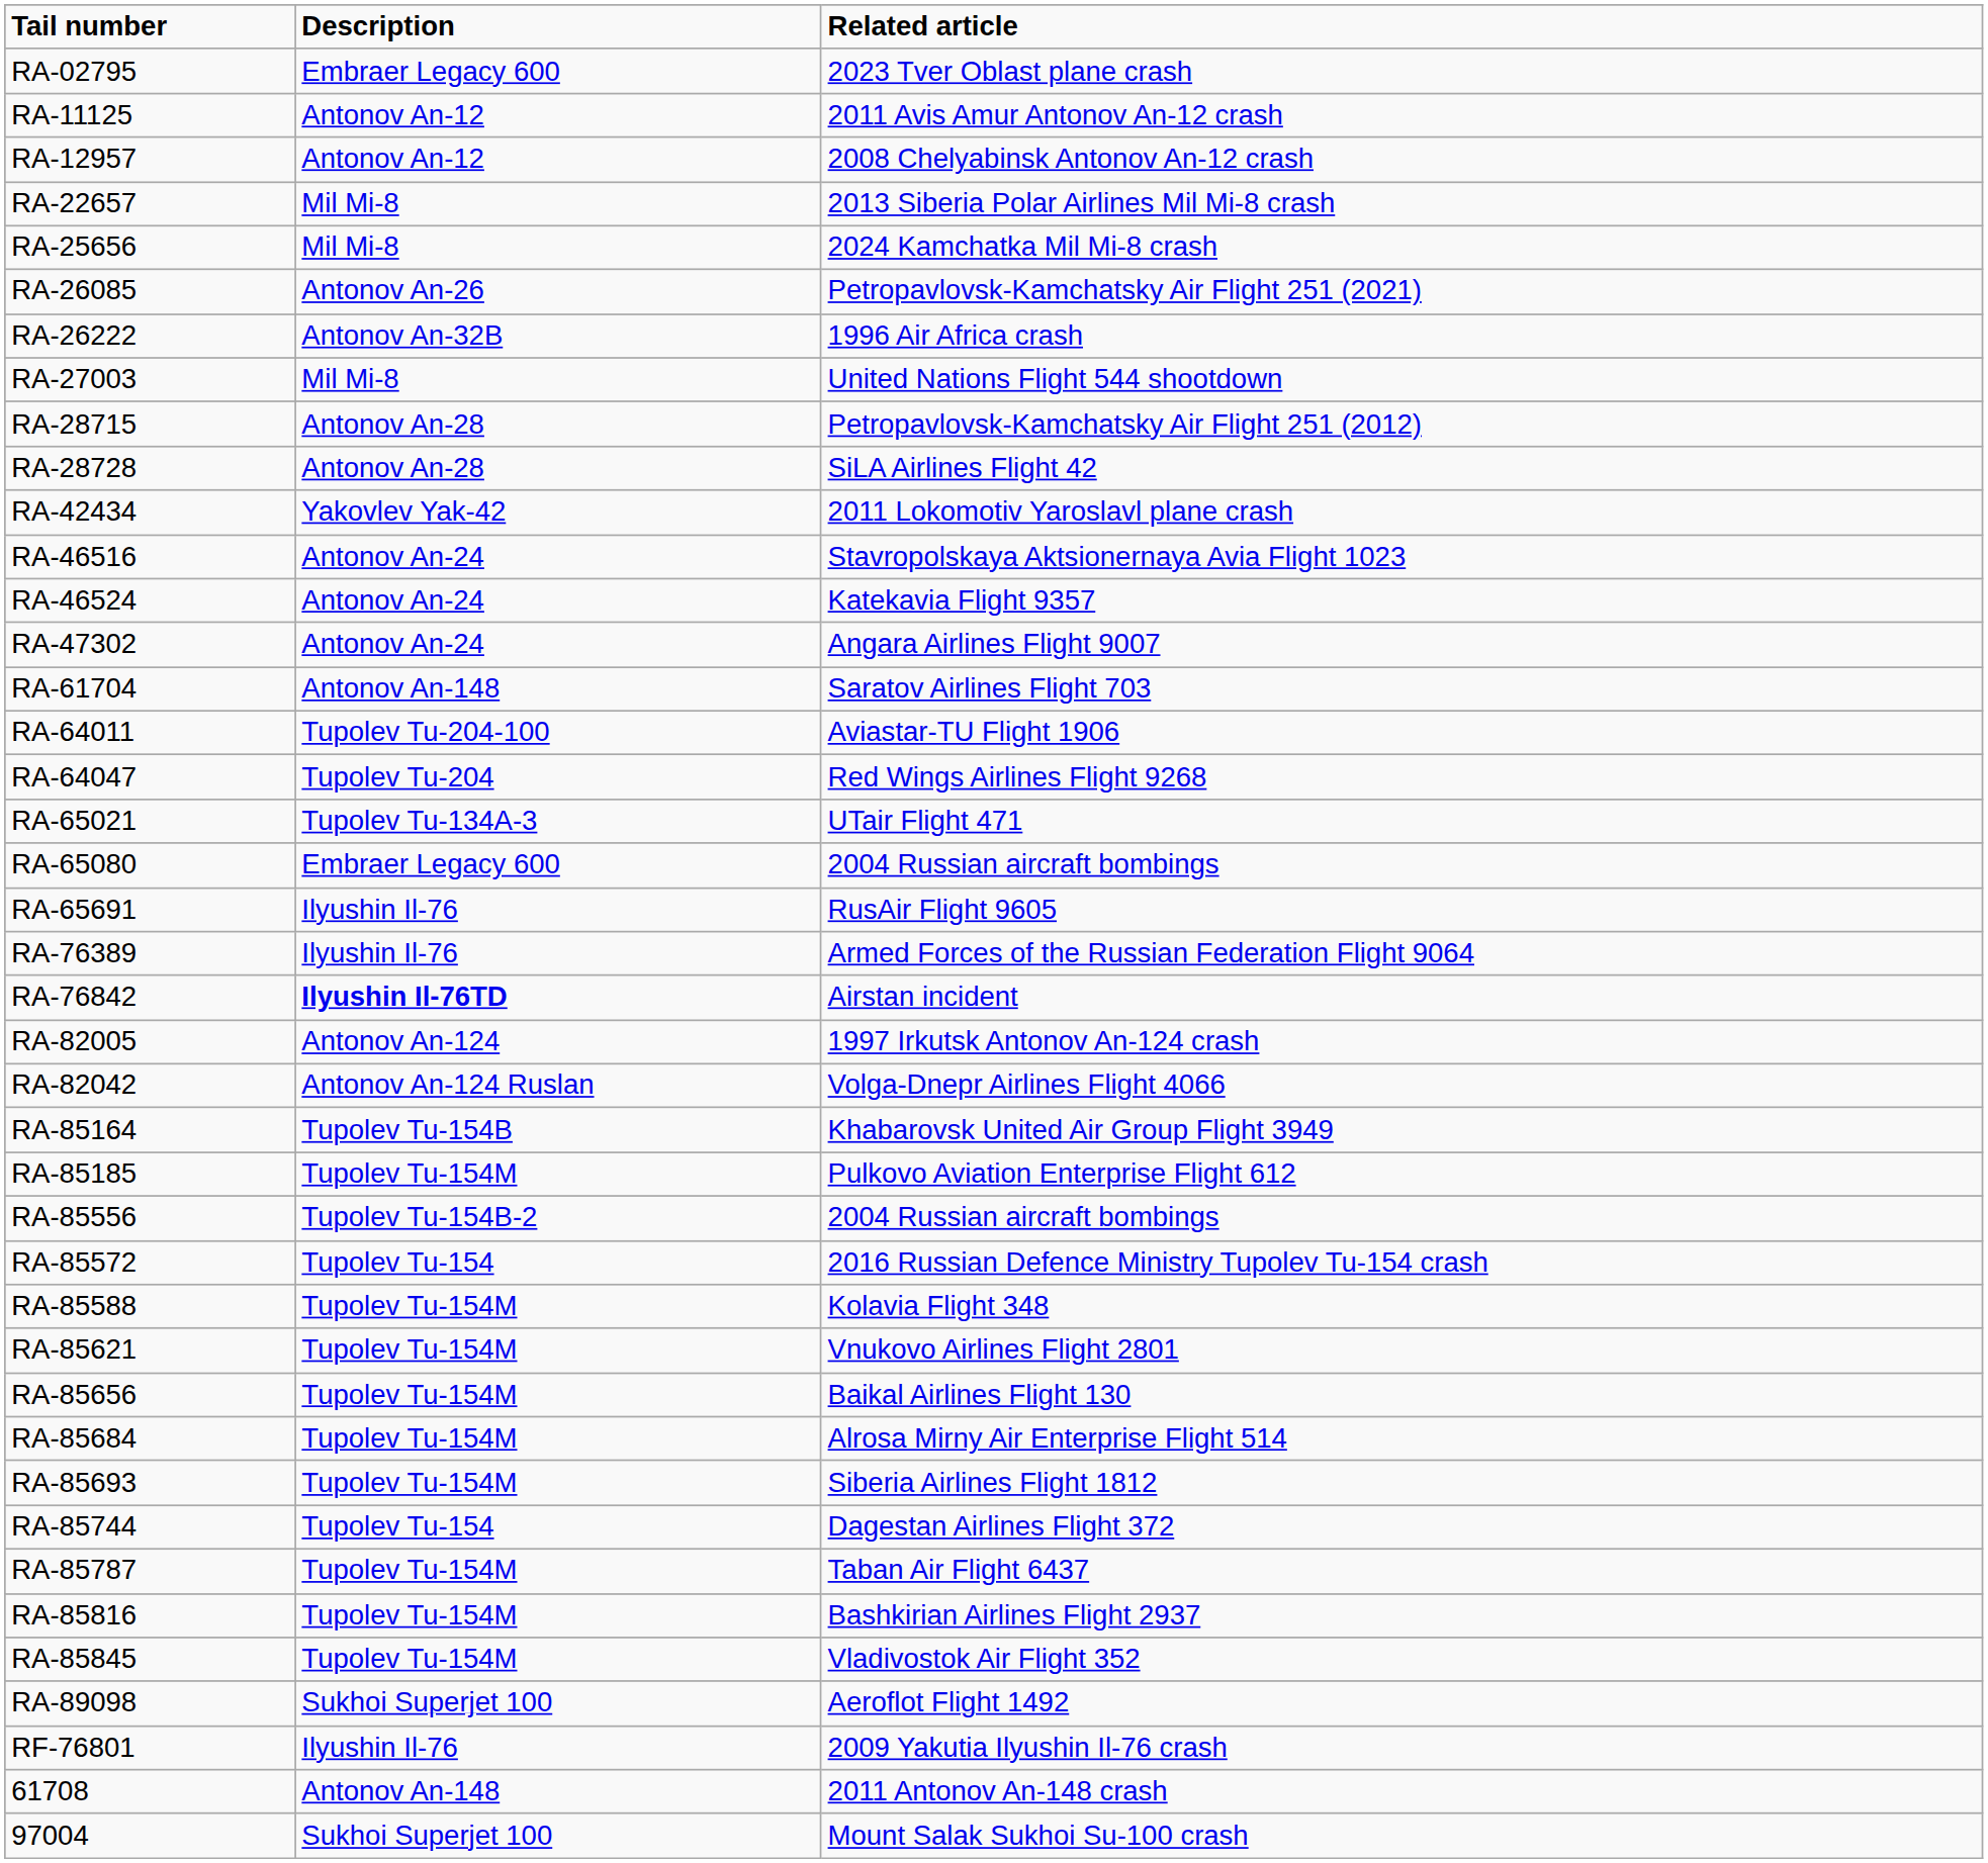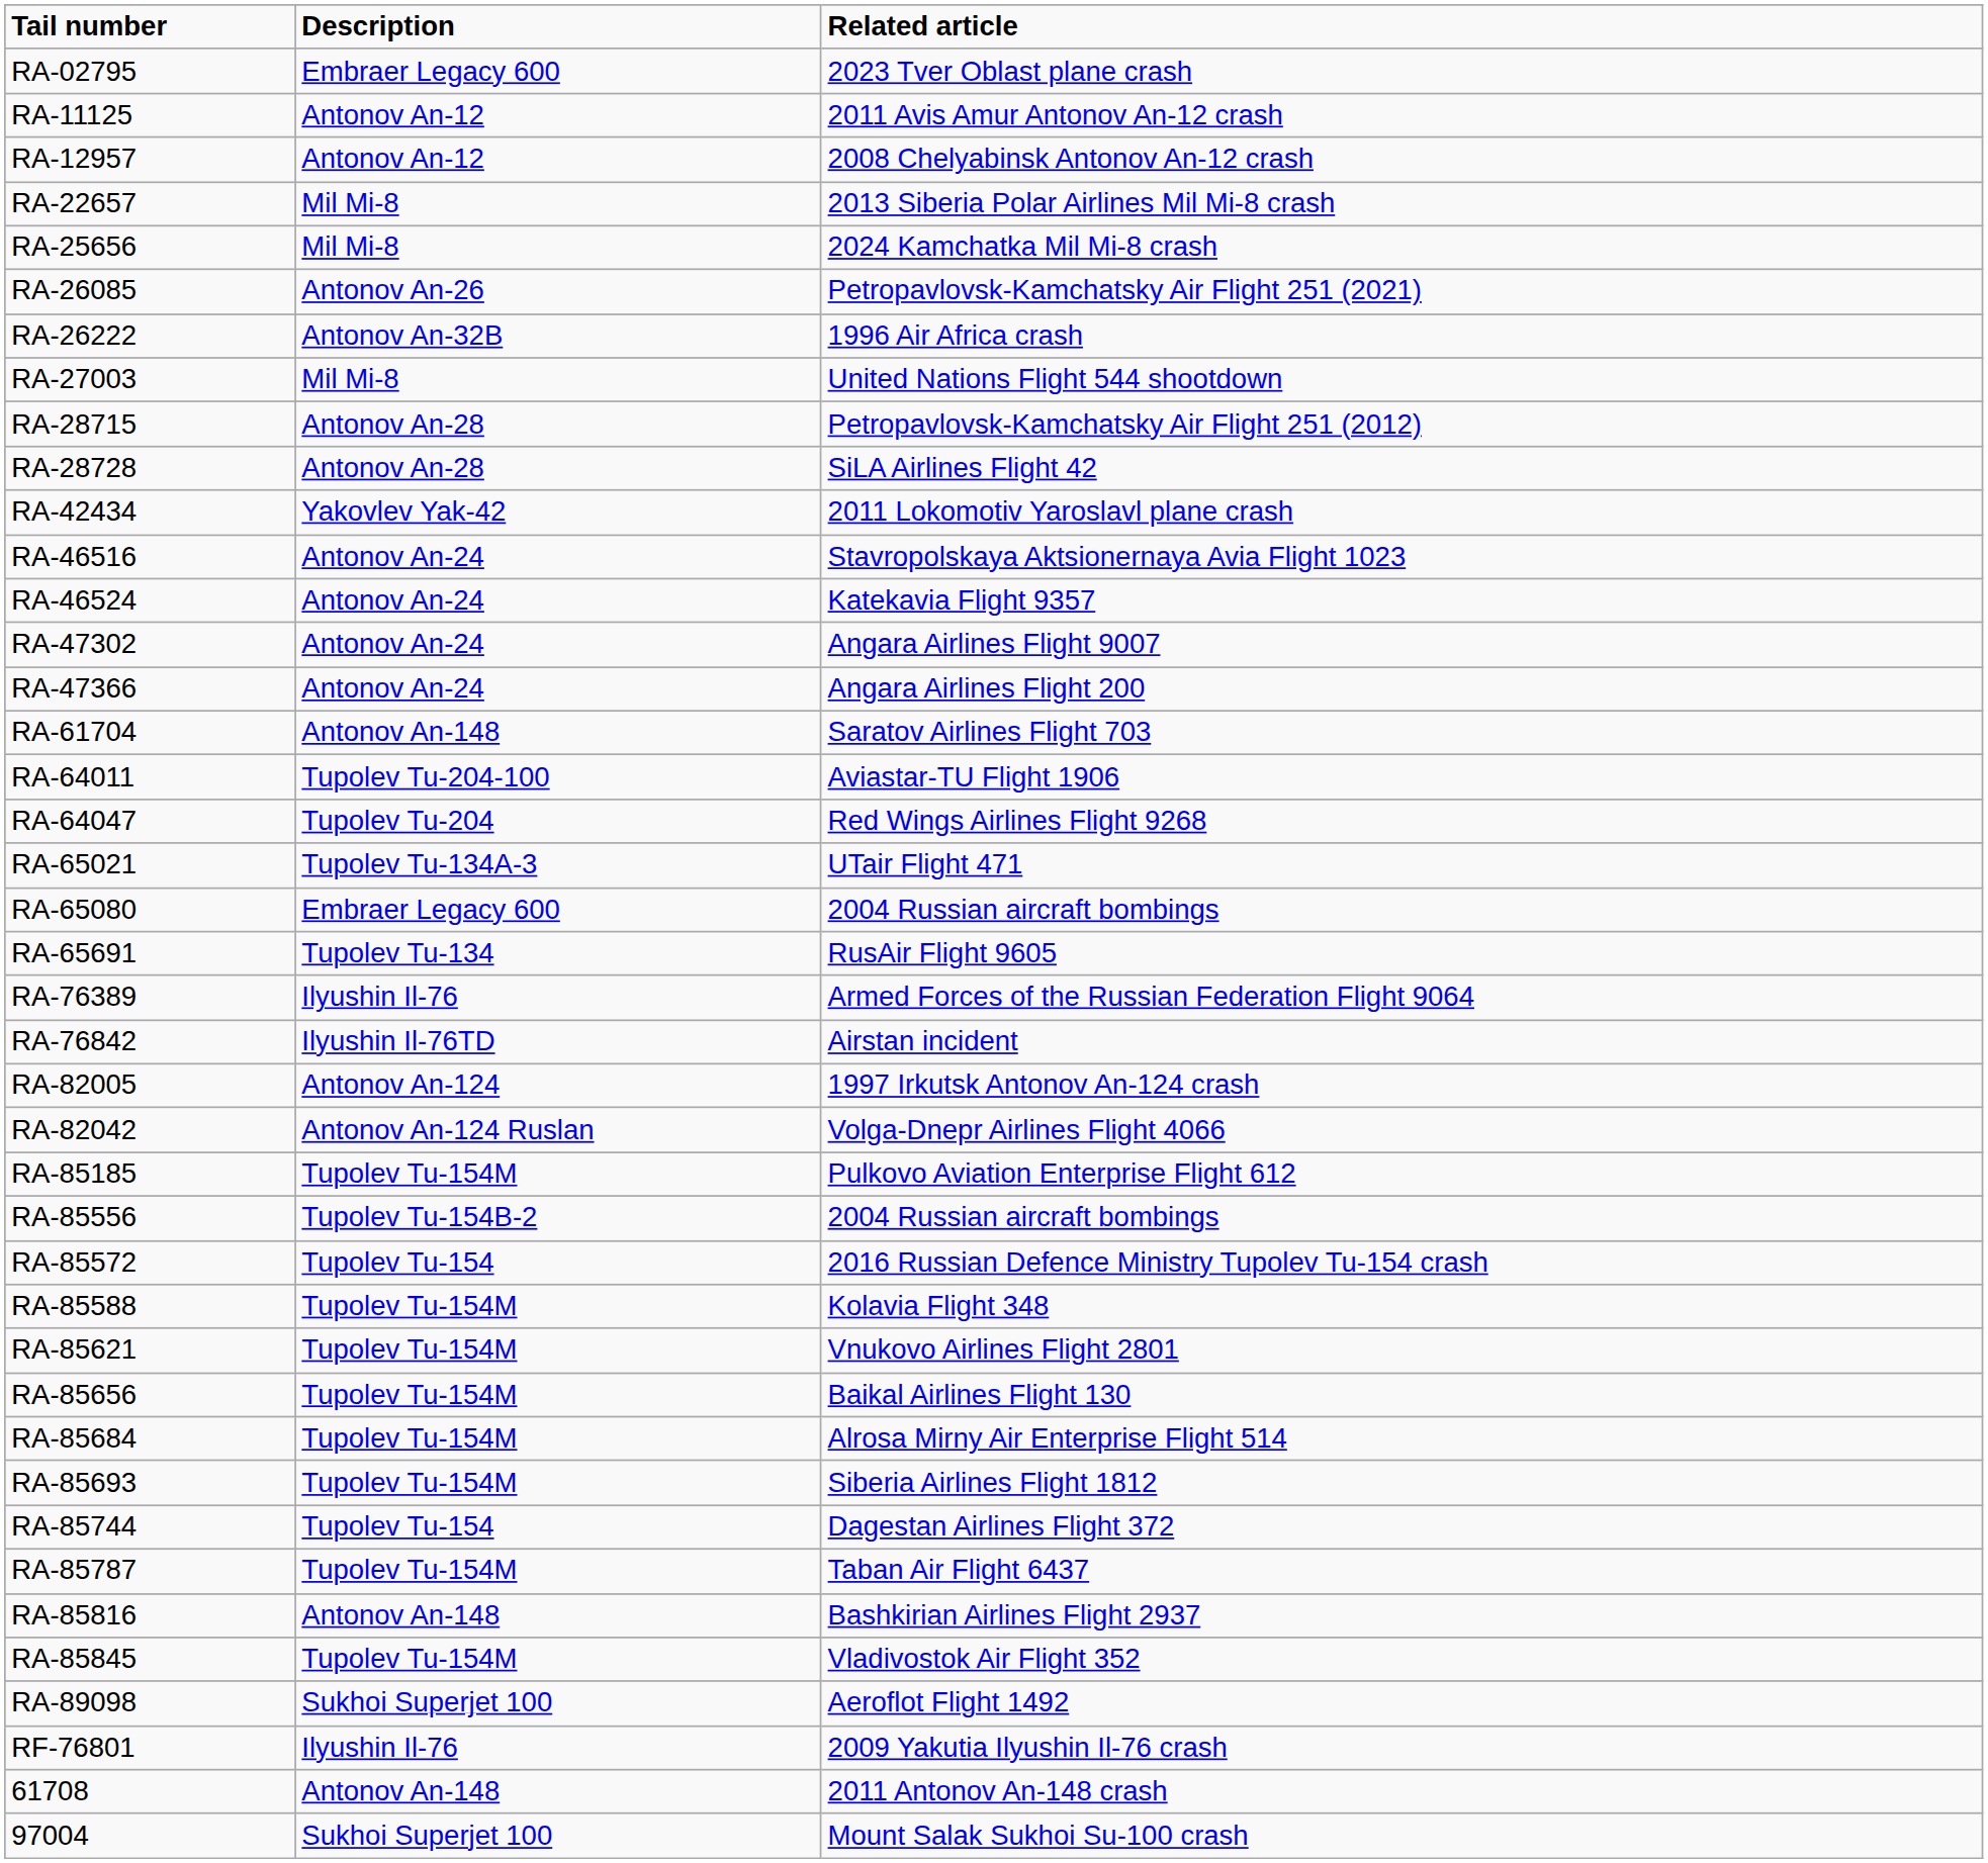+ row: RA-47366 | Antonov An-24 | Angara Airlines Flight 200
RA-65691 | Description: Ilyushin Il-76 -> Tupolev Tu-134
RA-76842 | Description: bold -> normal
- row: RA-85164 | Tupolev Tu-154B | Khabarovsk United Air Group Flight 3949
RA-85816 | Description: Tupolev Tu-154M -> Antonov An-148
